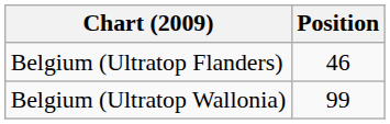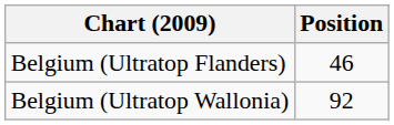Belgium (Ultratop Wallonia) | Position: 99 -> 92
